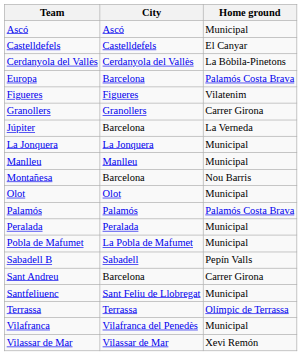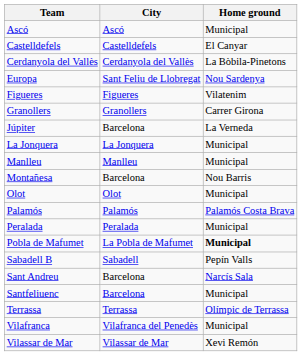Europa | City: Barcelona -> Sant Feliu de Llobregat
Europa | Home ground: Palamós Costa Brava -> Nou Sardenya
Pobla de Mafumet | Home ground: normal -> bold
Sant Andreu | Home ground: Carrer Girona -> Narcís Sala
Santfeliuenc | City: Sant Feliu de Llobregat -> Barcelona
